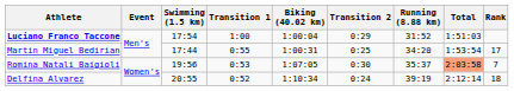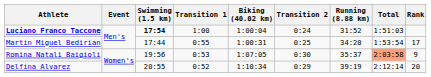Luciano Franco Taccone | Swimming (1.5 km): normal -> bold
Luciano Franco Taccone | Transition 2: 0:29 -> 0:24
Romina Natali Baigioli | Rank: 7 -> 9
Delfina Alvarez | Transition 2: 0:24 -> 0:29
Delfina Alvarez | Rank: 18 -> 20
